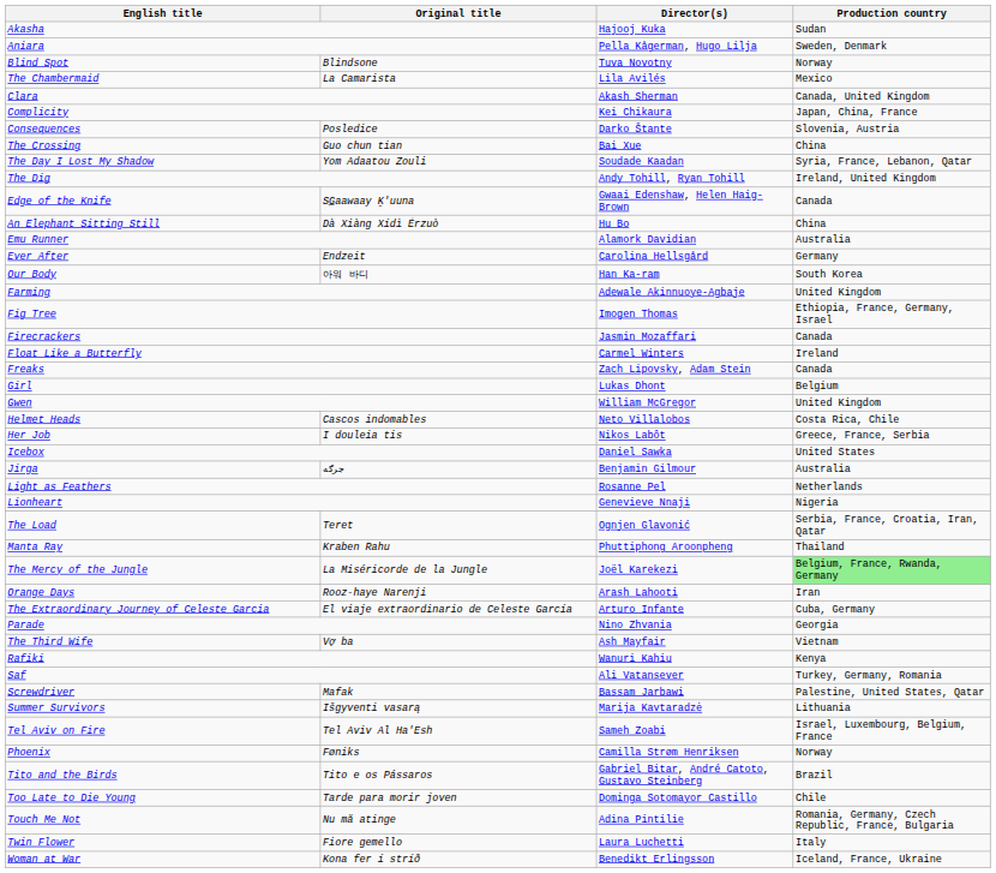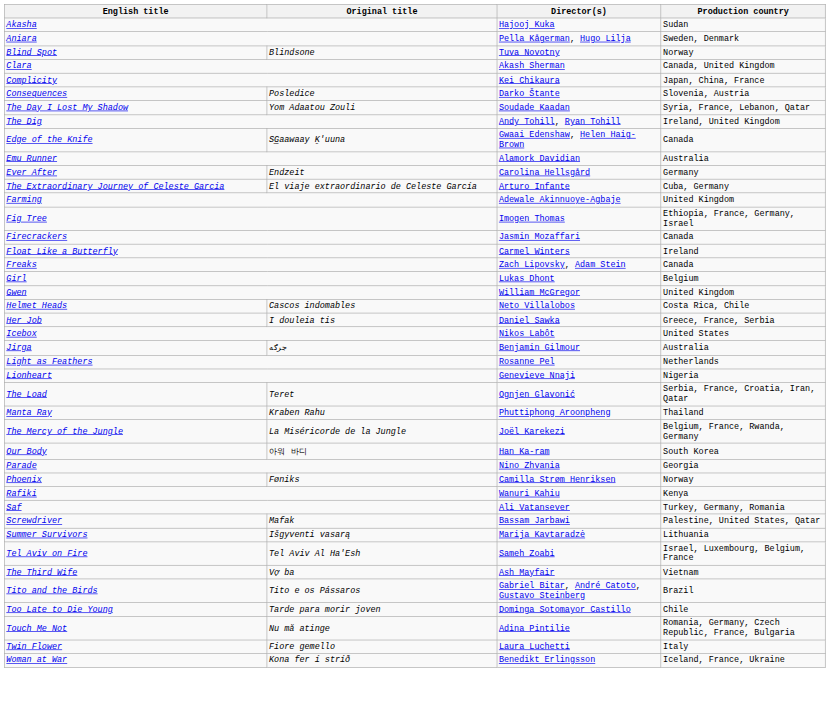- row: The Chambermaid | La Camarista | Lila Avilés | Mexico
- row: The Crossing | Guo chun tian | Bai Xue | China
- row: An Elephant Sitting Still | Dà Xiàng Xídì Érzuò | Hu Bo | China
rows swapped: The Extraordinary Journey of Celeste Garcia <-> Our Body
Her Job | Director(s): Nikos Labôt -> Daniel Sawka
Icebox | Director(s): Daniel Sawka -> Nikos Labôt
The Mercy of the Jungle | Production country: lightgreen background -> no background
- row: Orange Days | Rooz-haye Narenji | Arash Lahooti | Iran
rows swapped: Phoenix <-> The Third Wife
